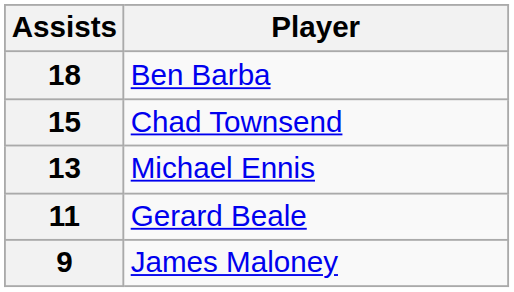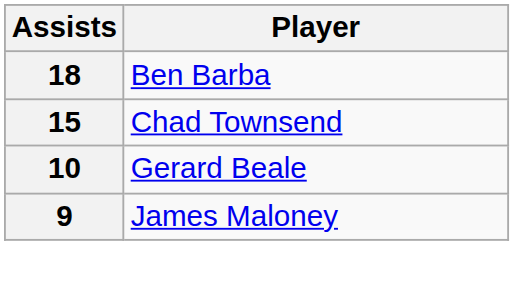- row: 13 | Michael Ennis
Gerard Beale | Assists: 11 -> 10
